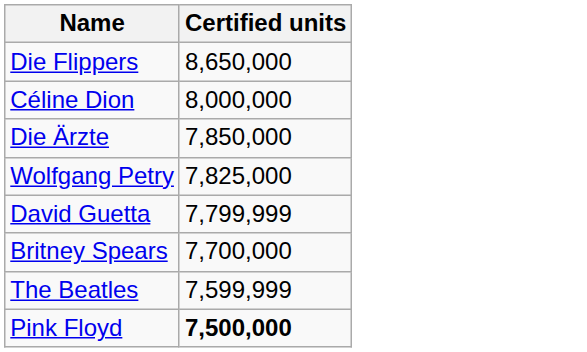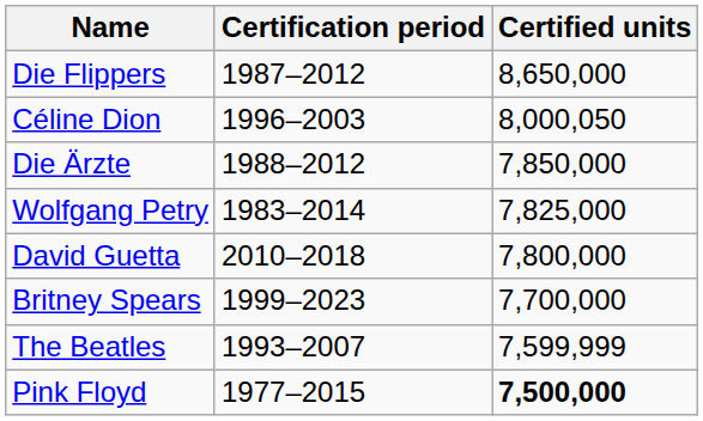+ column: Certification period | 1987–2012 | 1996–2003 | 1988–2012 | 1983–2014 | 2010–2018 | 1999–2023 | 1993–2007 | 1977–2015
Céline Dion | Certified units: 8,000,000 -> 8,000,050
David Guetta | Certified units: 7,799,999 -> 7,800,000
